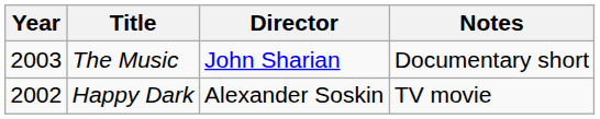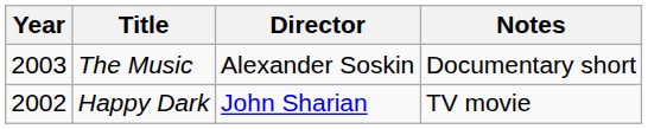The Music | Director: John Sharian -> Alexander Soskin
Happy Dark | Director: Alexander Soskin -> John Sharian
